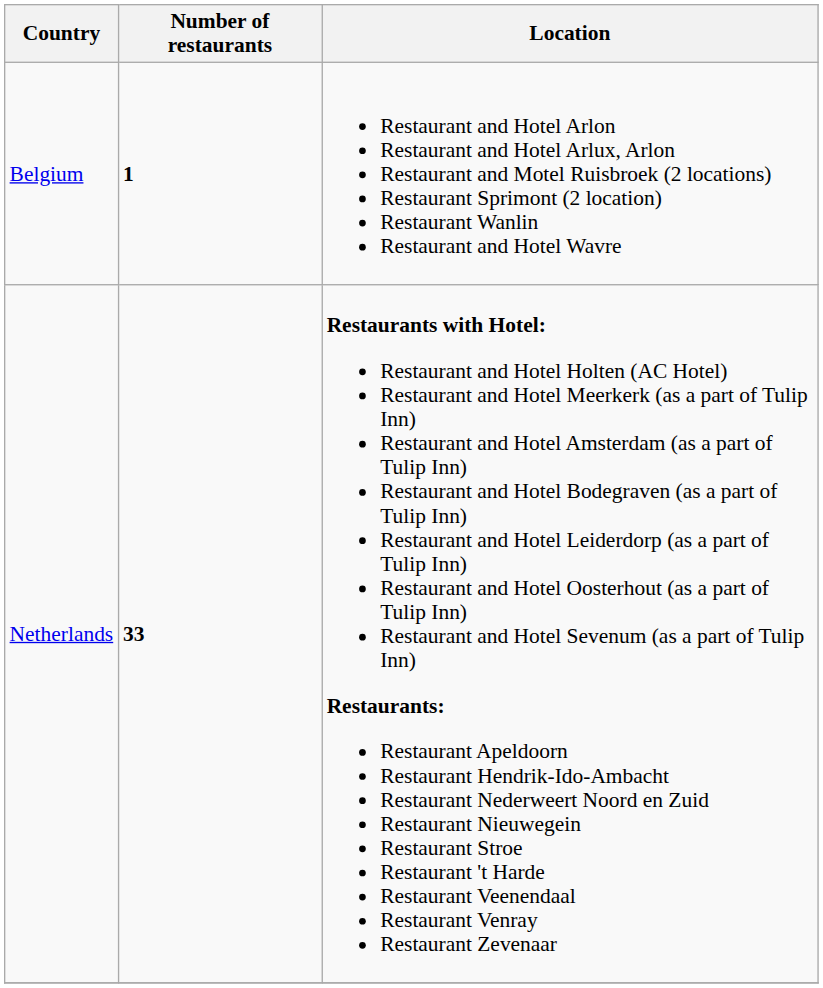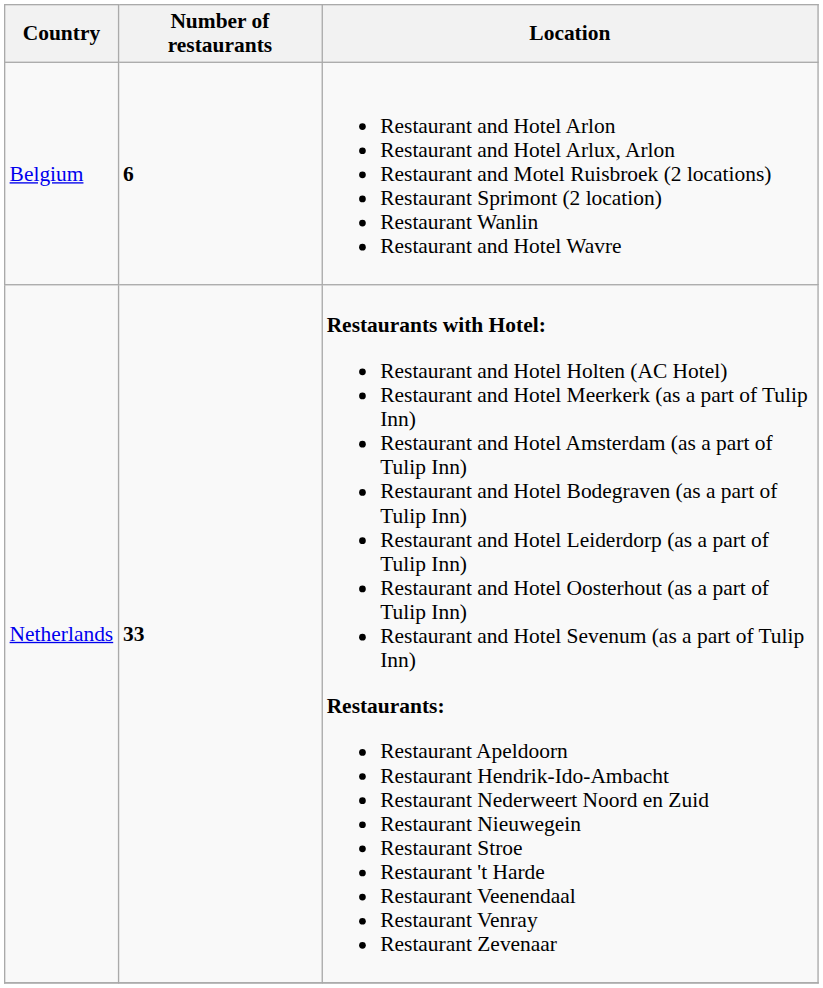Belgium | Number of restaurants: 1 -> 6
